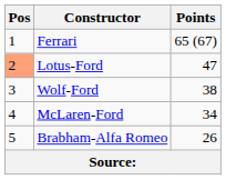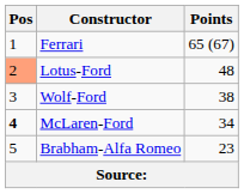Lotus-Ford | Points: 47 -> 48
McLaren-Ford | Pos: normal -> bold
Brabham-Alfa Romeo | Points: 26 -> 23
